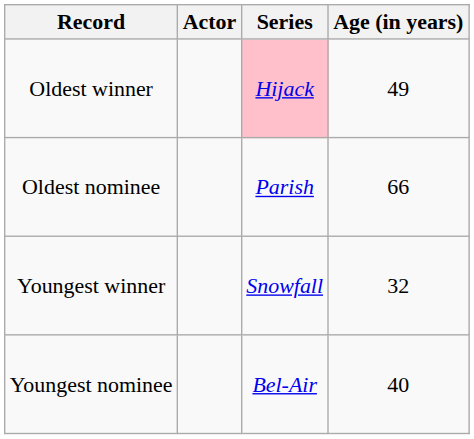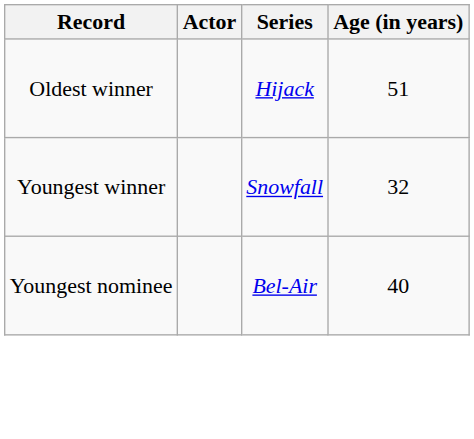Oldest winner | Series: pink background -> no background
Oldest winner | Age (in years): 49 -> 51
- row: Oldest nominee | Parish | 66
